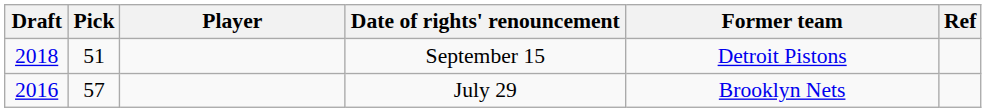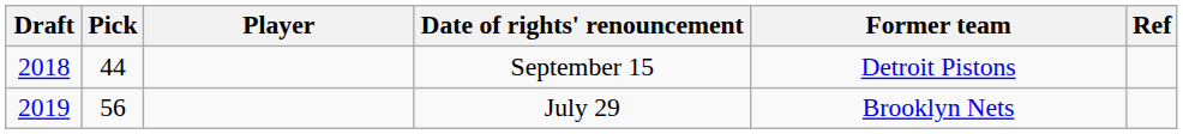September 15 | Pick: 51 -> 44
July 29 | Draft: 2016 -> 2019
July 29 | Pick: 57 -> 56
